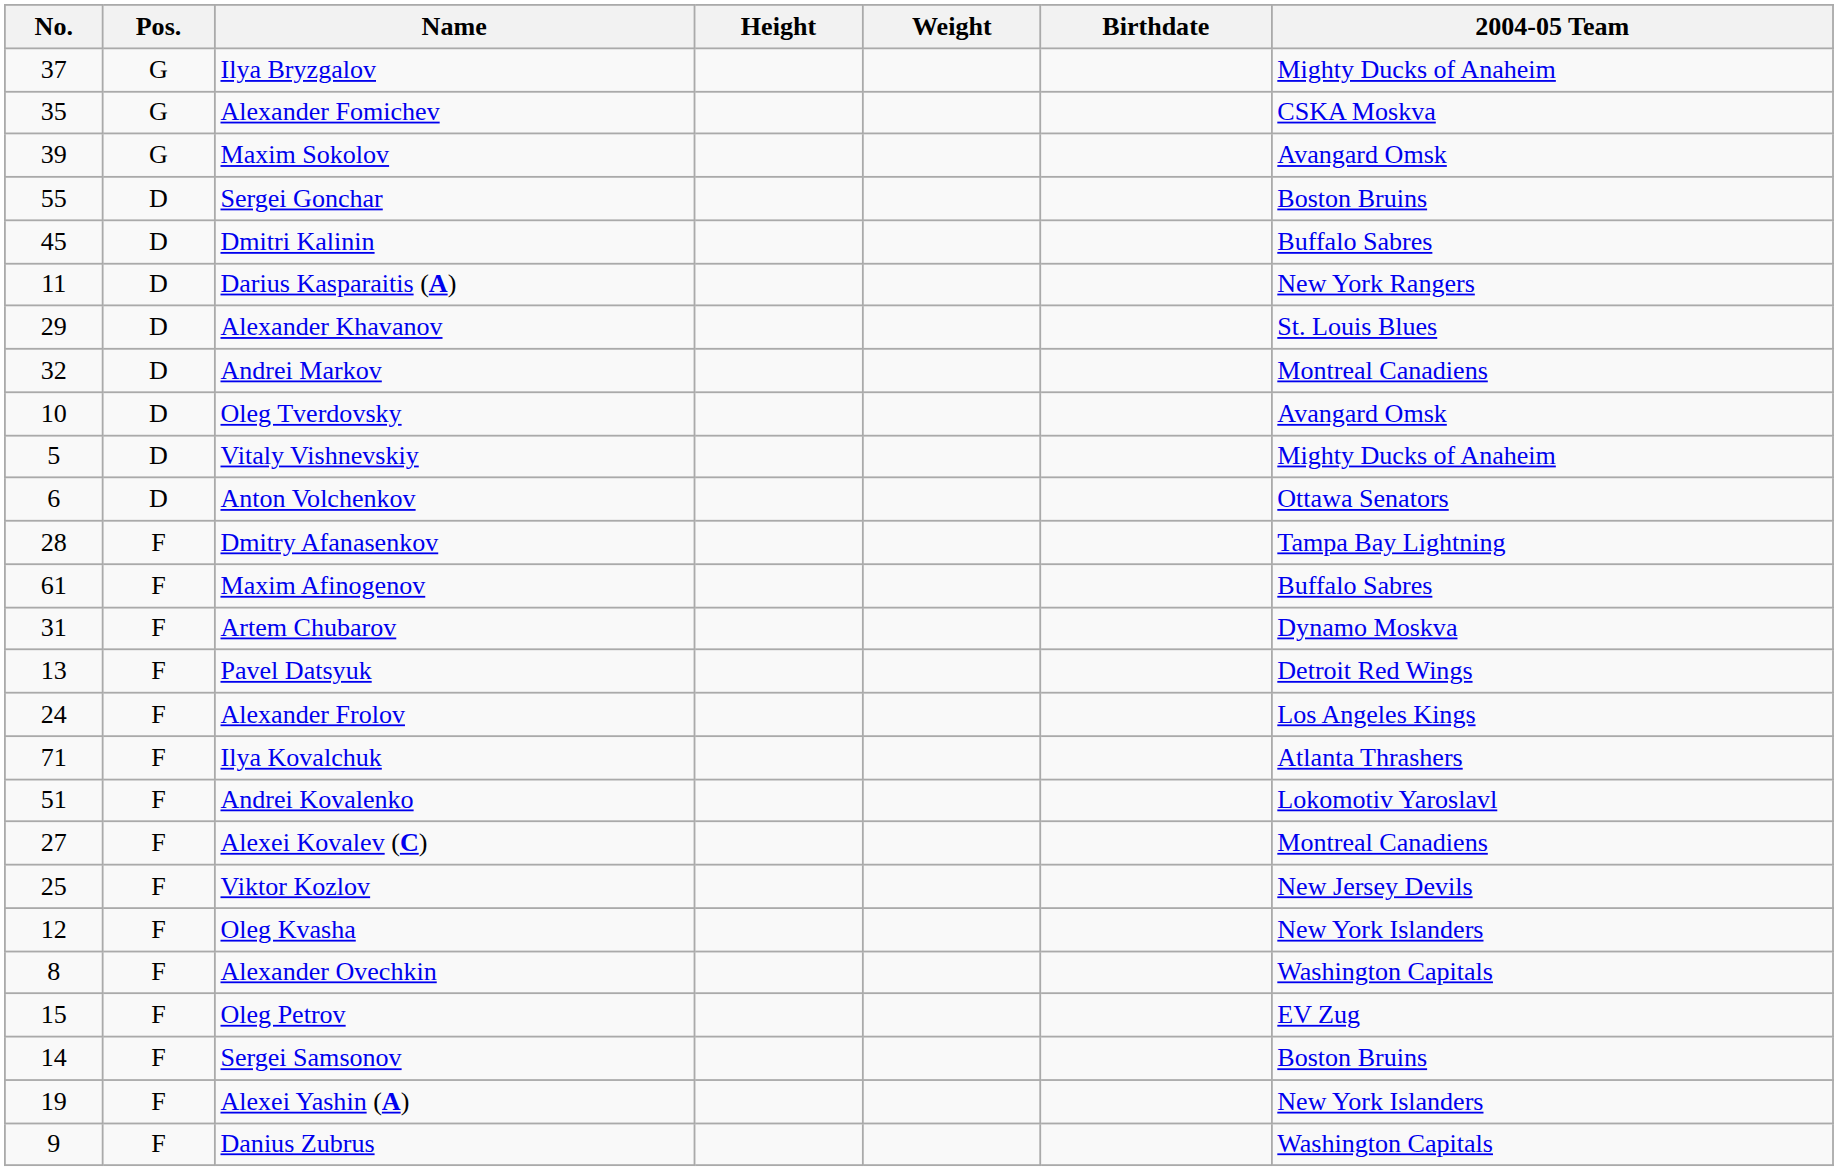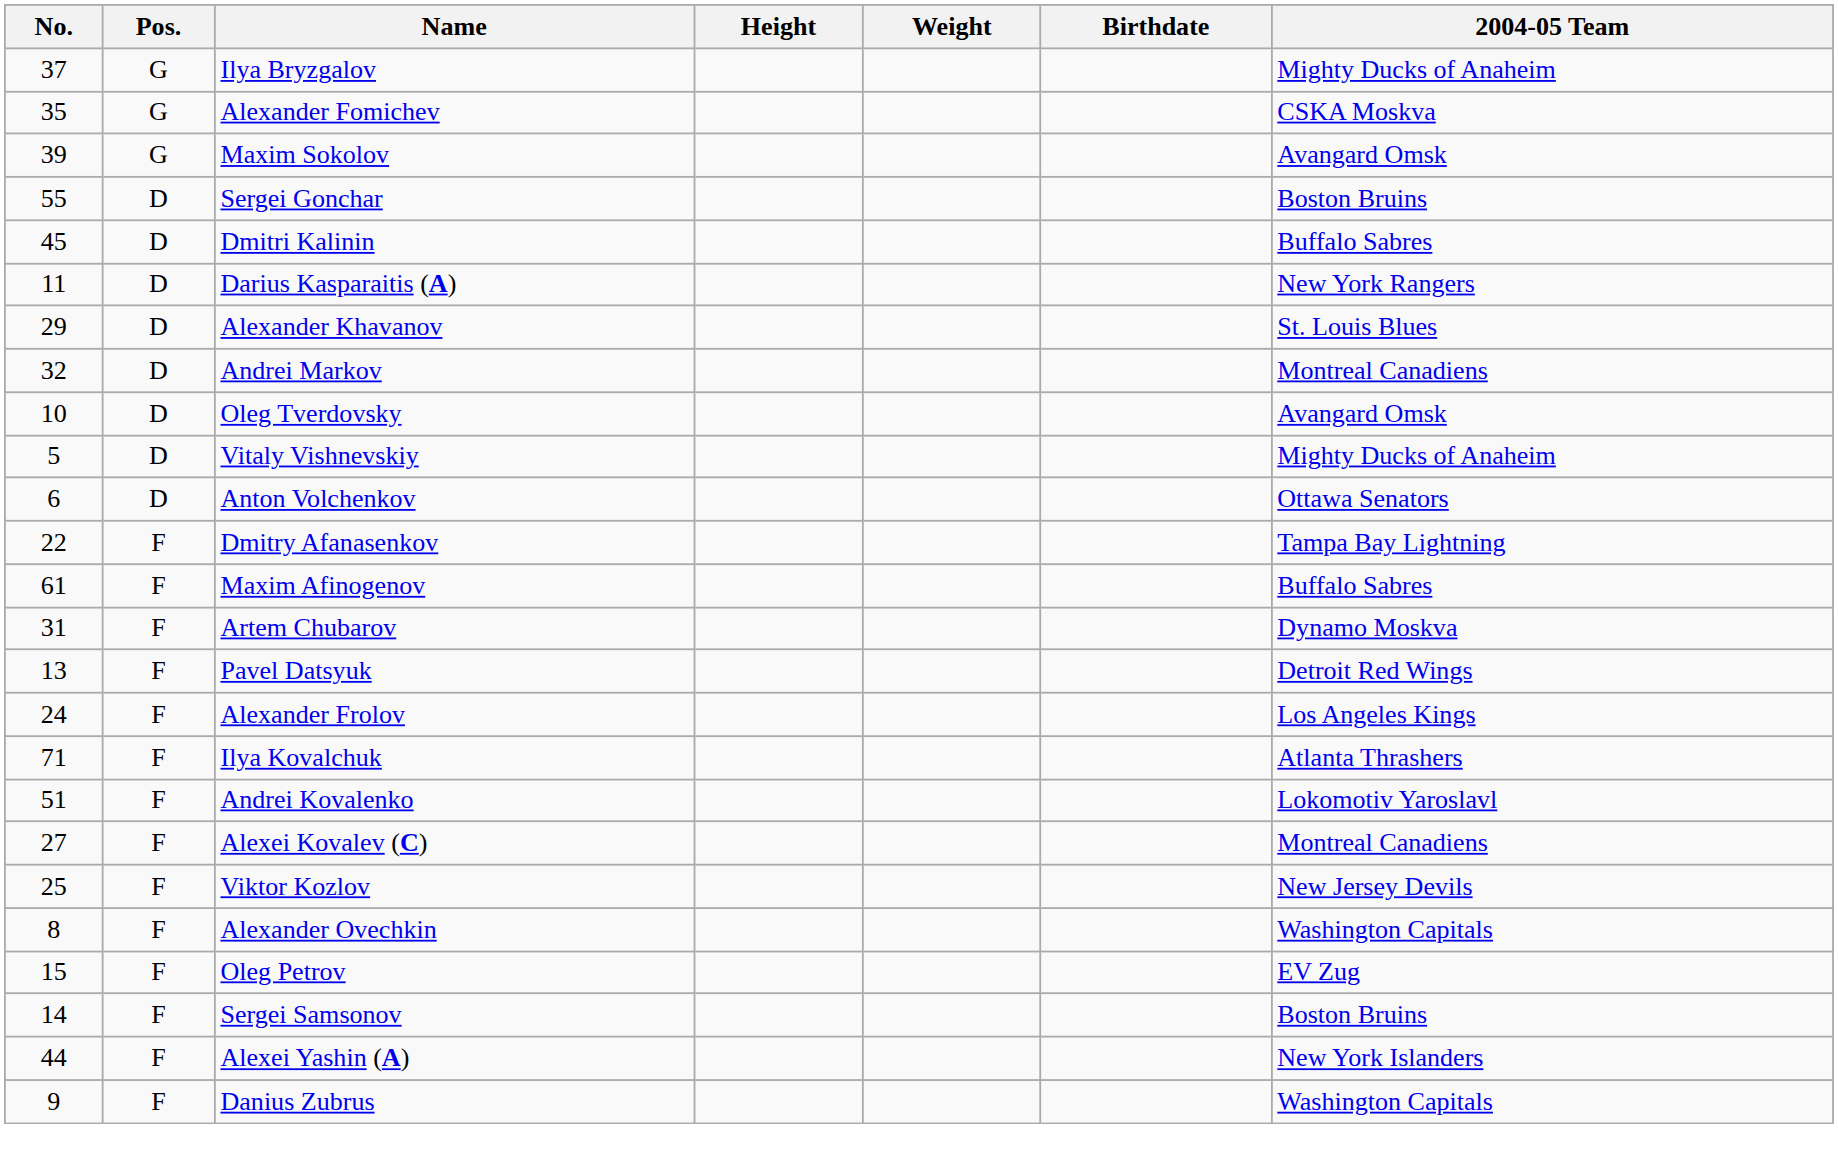Dmitry Afanasenkov | No.: 28 -> 22
- row: 12 | F | Oleg Kvasha | New York Islanders
Alexei Yashin (A) | No.: 19 -> 44
